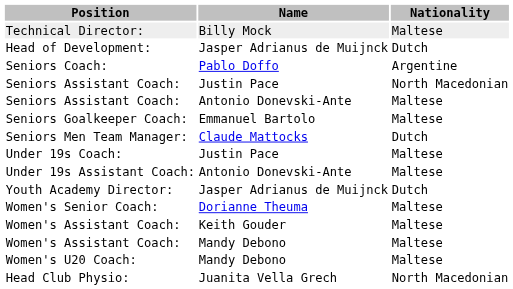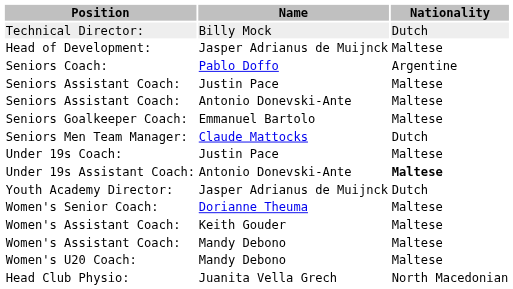Technical Director: | Nationality: Maltese -> Dutch
Head of Development: | Nationality: Dutch -> Maltese
Seniors Assistant Coach: / Justin Pace | Nationality: North Macedonian -> Maltese
Under 19s Assistant Coach: | Nationality: normal -> bold
